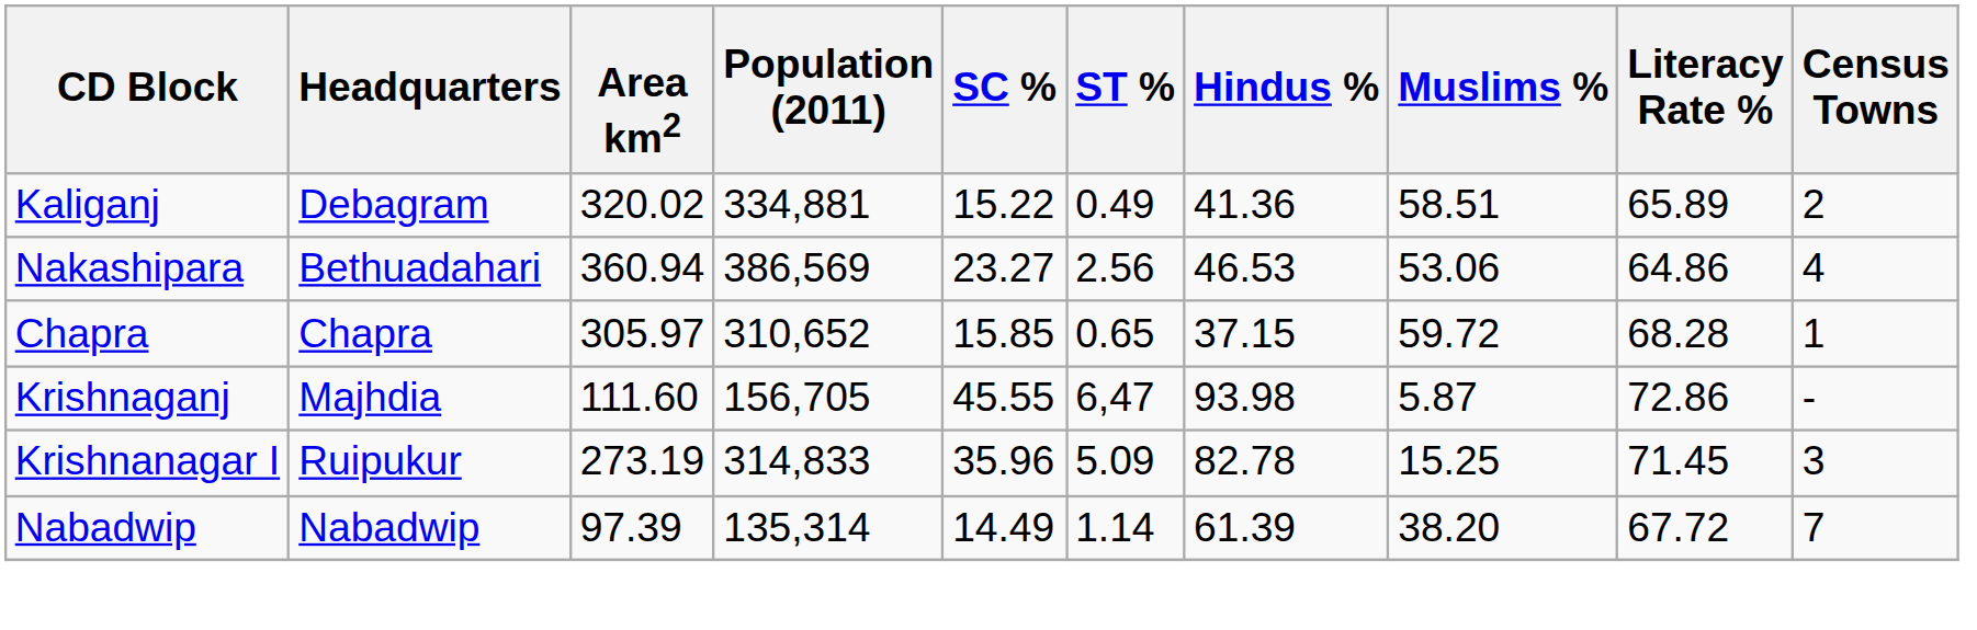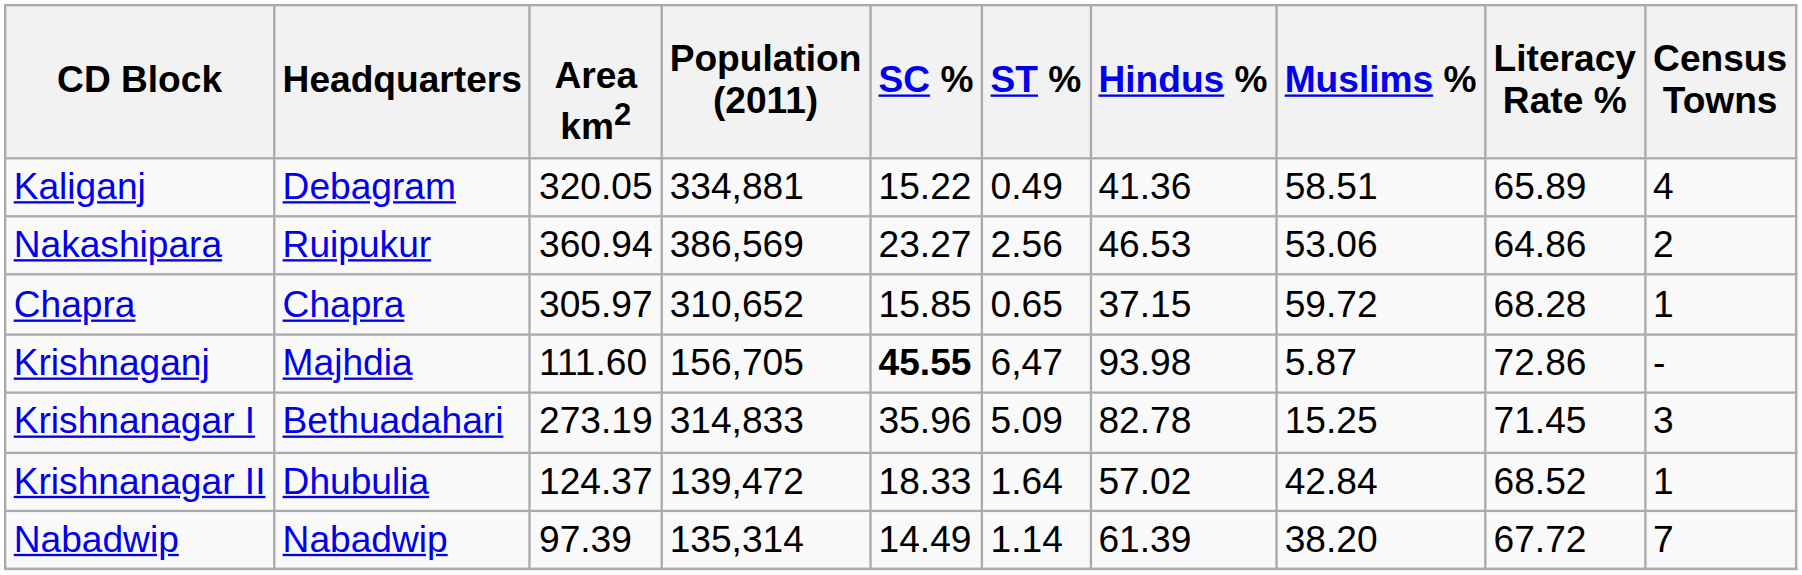Kaliganj | Area km2: 320.02 -> 320.05
Kaliganj | Census Towns: 2 -> 4
Nakashipara | Headquarters: Bethuadahari -> Ruipukur
Nakashipara | Census Towns: 4 -> 2
Krishnaganj | SC %: normal -> bold
Krishnanagar I | Headquarters: Ruipukur -> Bethuadahari
+ row: Krishnanagar II | Dhubulia | 124.37 | 139,472 | 18.33 | 1.64 | 57.02 | 42.84 | 68.52 | 1
